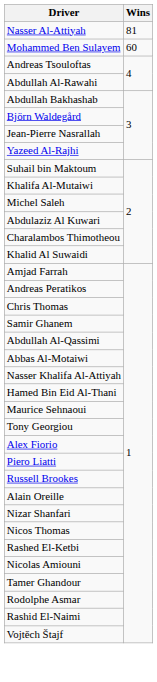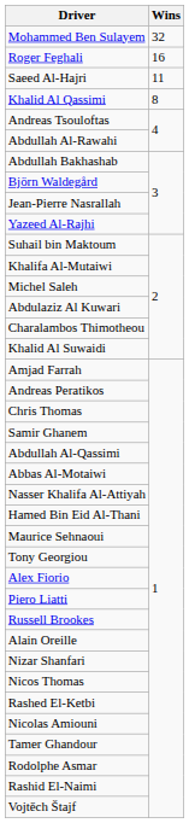- row: Nasser Al-Attiyah | 81
Mohammed Ben Sulayem | Wins: 60 -> 32
+ row: Roger Feghali | 16
+ row: Saeed Al-Hajri | 11
+ row: Khalid Al Qassimi | 8
